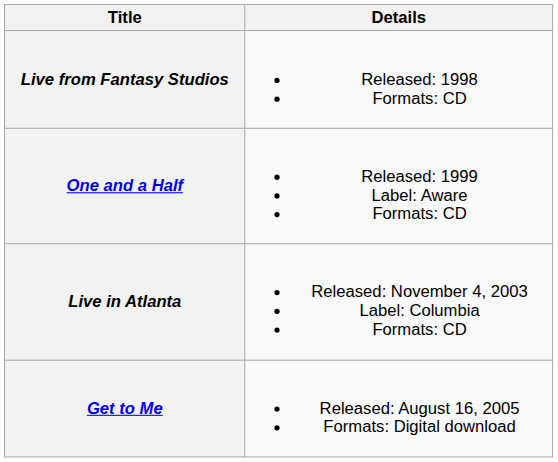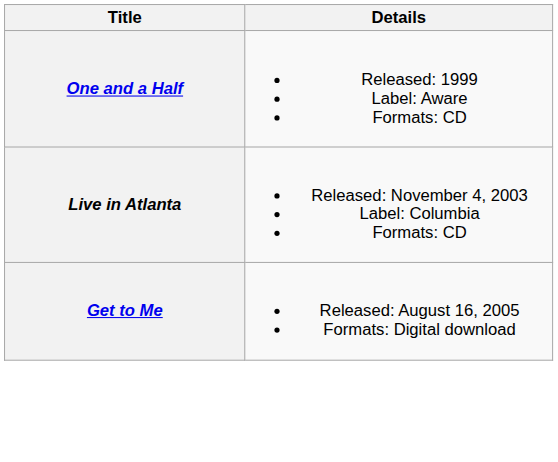- row: Live from Fantasy Studios | Released: 1998 Formats: CD
